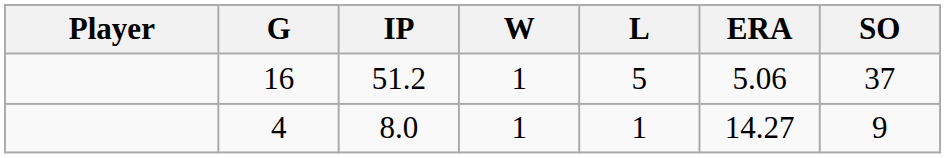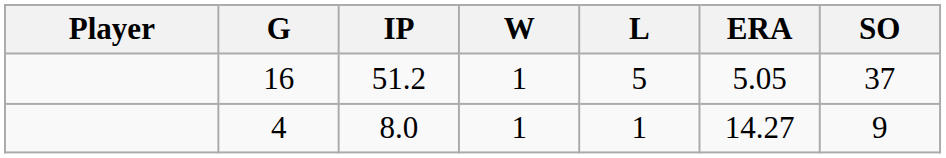16 | ERA: 5.06 -> 5.05
